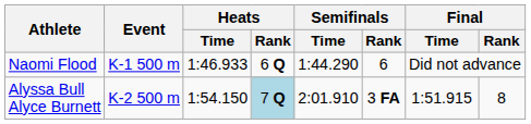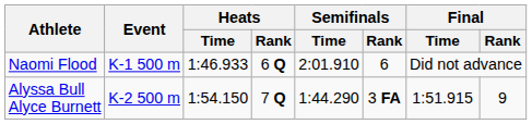Naomi Flood | Semifinals / Time: 1:44.290 -> 2:01.910
Alyssa Bull Alyce Burnett | Heats / Rank: lightblue background -> no background
Alyssa Bull Alyce Burnett | Semifinals / Time: 2:01.910 -> 1:44.290
Alyssa Bull Alyce Burnett | Final / Rank: 8 -> 9
